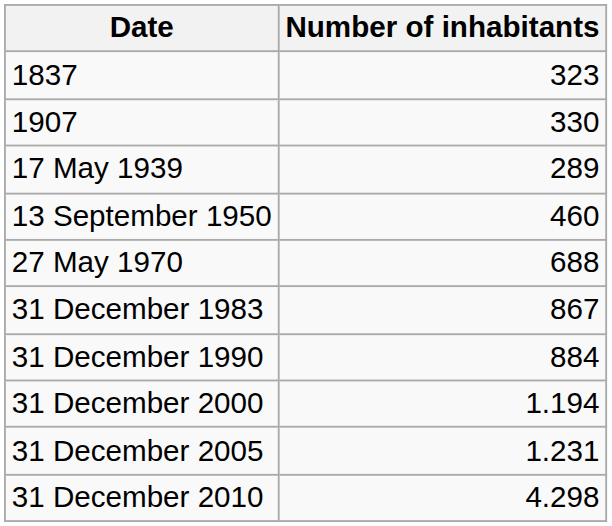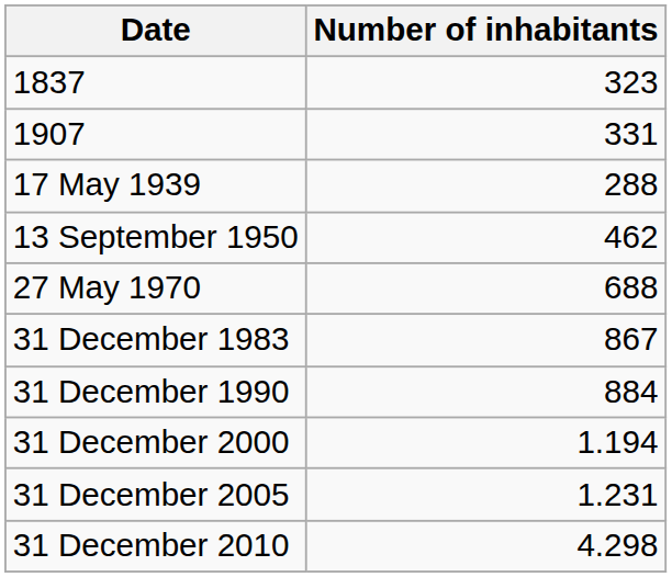1907 | Number of inhabitants: 330 -> 331
17 May 1939 | Number of inhabitants: 289 -> 288
13 September 1950 | Number of inhabitants: 460 -> 462
